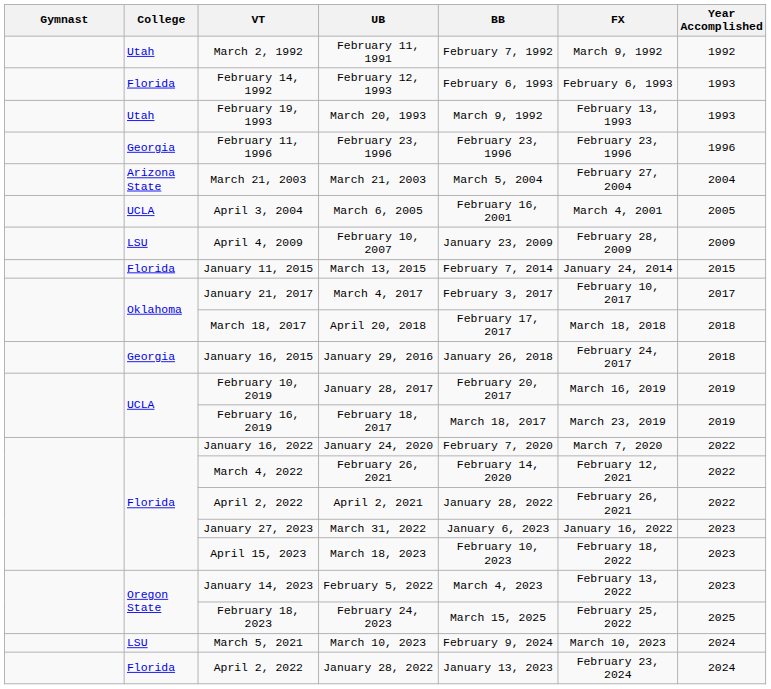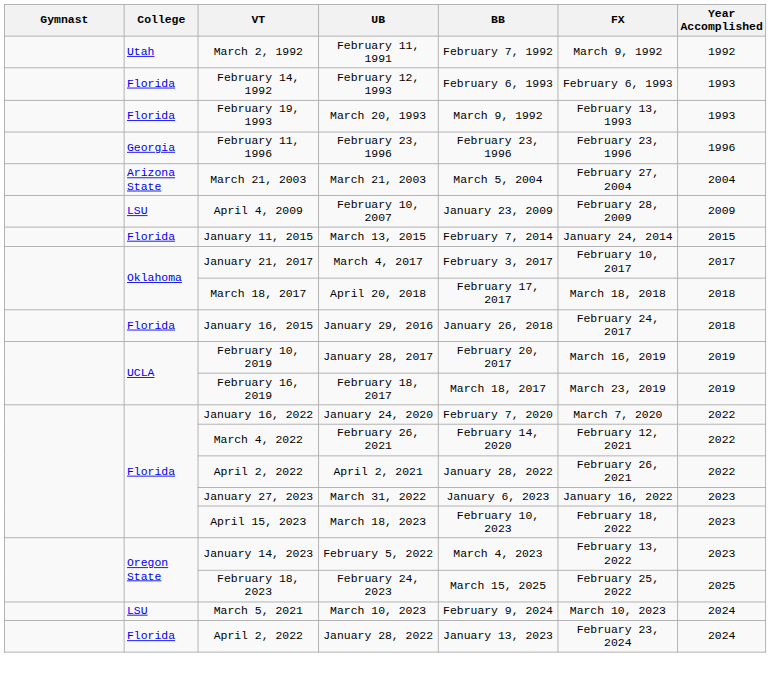March 20, 1993 | College: Utah -> Florida
- row: UCLA | April 3, 2004 | March 6, 2005 | February 16, 2001 | March 4, 2001 | 2005
January 29, 2016 | College: Georgia -> Florida
